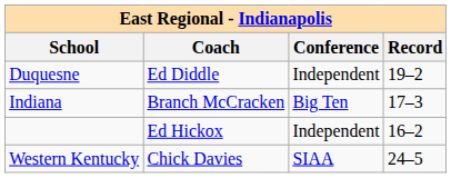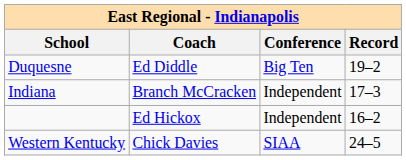Duquesne | Conference: Independent -> Big Ten
Indiana | Conference: Big Ten -> Independent
